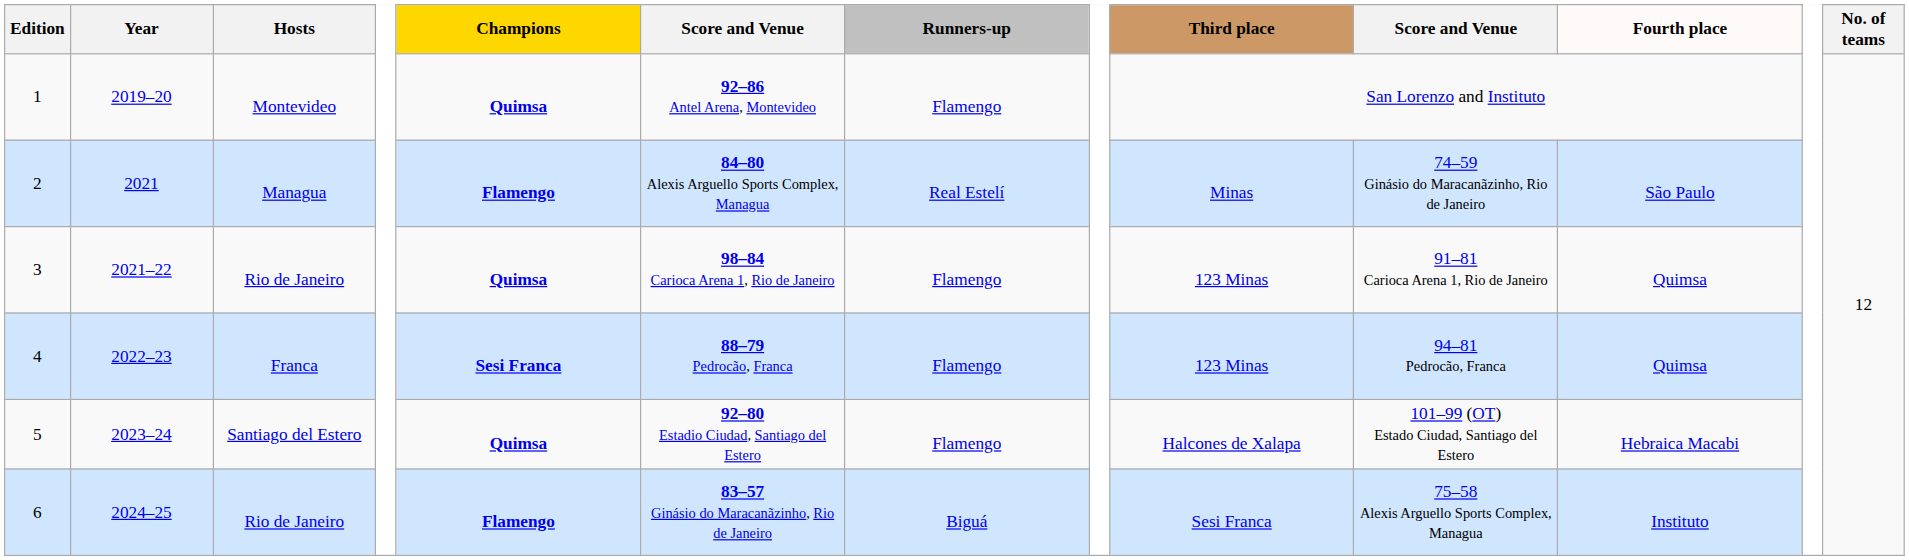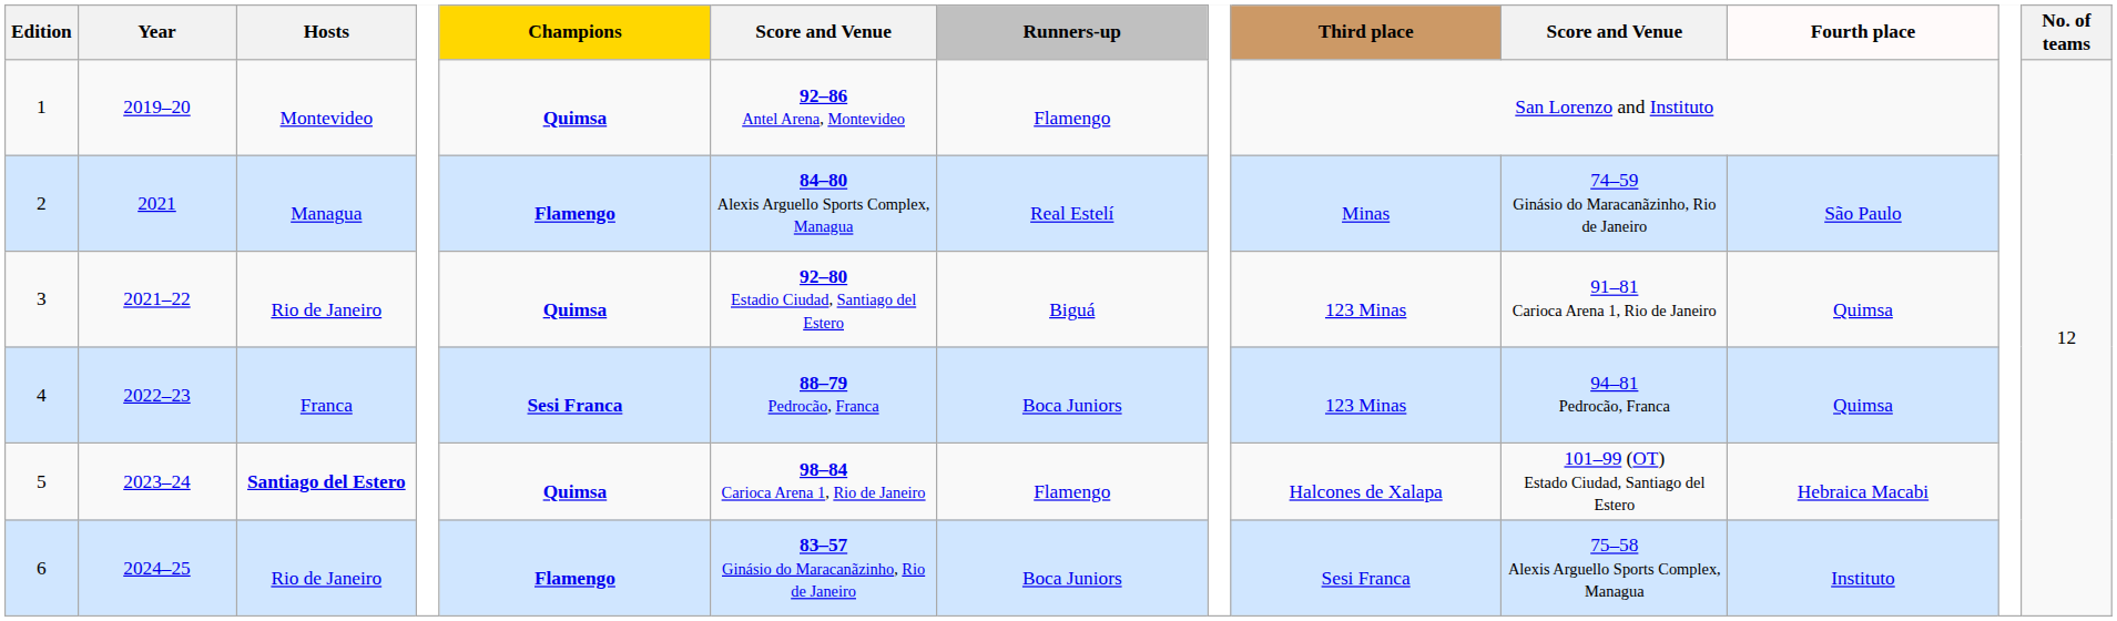3 | column 6: 98–84 Carioca Arena 1, Rio de Janeiro -> 92–80 Estadio Ciudad, Santiago del Estero
3 | Runners-up: Flamengo -> Biguá
4 | Runners-up: Flamengo -> Boca Juniors
5 | Hosts: normal -> bold
5 | column 6: 92–80 Estadio Ciudad, Santiago del Estero -> 98–84 Carioca Arena 1, Rio de Janeiro
6 | Runners-up: Biguá -> Boca Juniors
